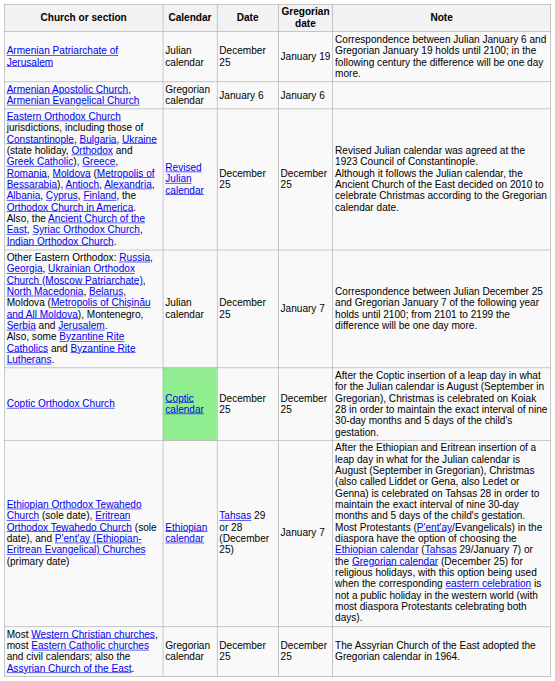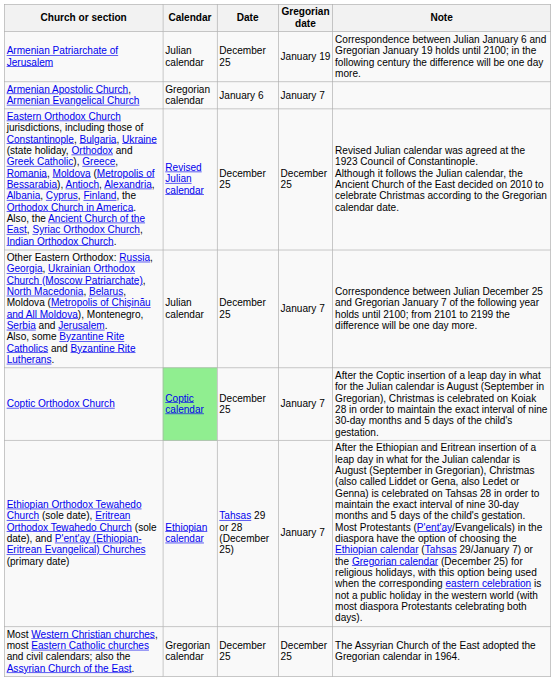Armenian Apostolic Church, Armenian Evangelical Church | Gregorian date: January 6 -> January 7
Coptic Orthodox Church | Gregorian date: December 25 -> January 7
